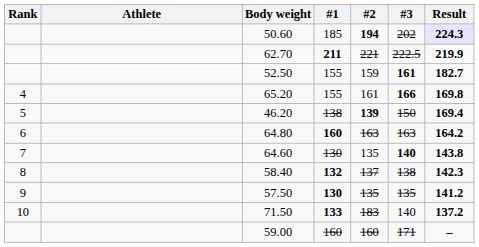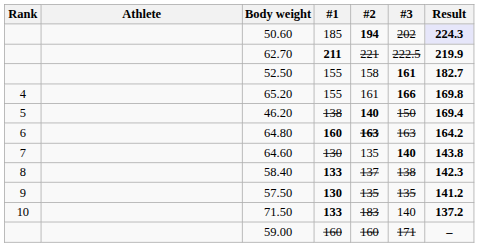52.50 | #2: 159 -> 158
46.20 | #2: 139 -> 140
64.80 | #2: normal -> bold
58.40 | #1: 132 -> 133
